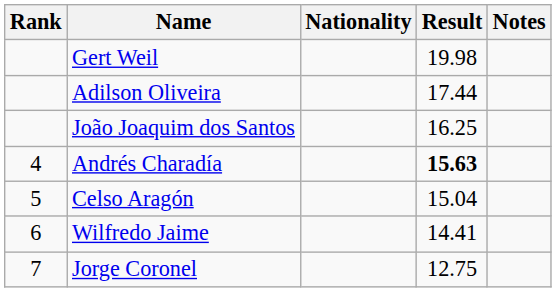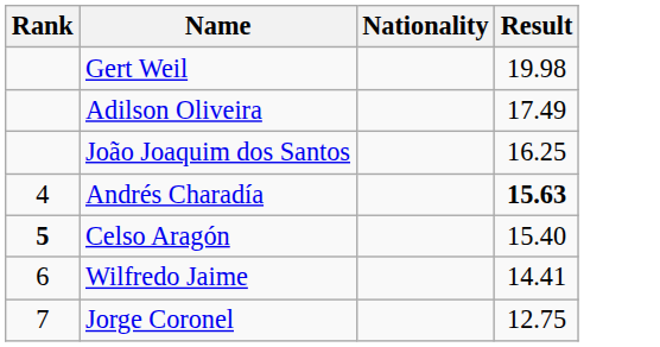- column: Notes
Adilson Oliveira | Result: 17.44 -> 17.49
Celso Aragón | Rank: normal -> bold
Celso Aragón | Result: 15.04 -> 15.40
